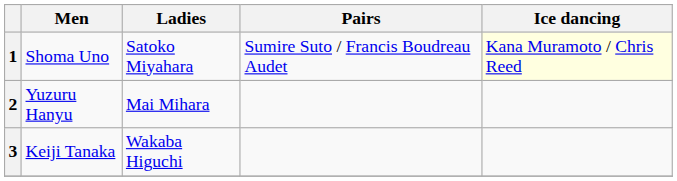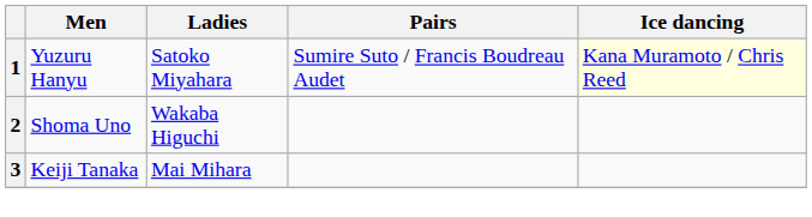1 | Men: Shoma Uno -> Yuzuru Hanyu
2 | Men: Yuzuru Hanyu -> Shoma Uno
2 | Ladies: Mai Mihara -> Wakaba Higuchi
3 | Ladies: Wakaba Higuchi -> Mai Mihara
